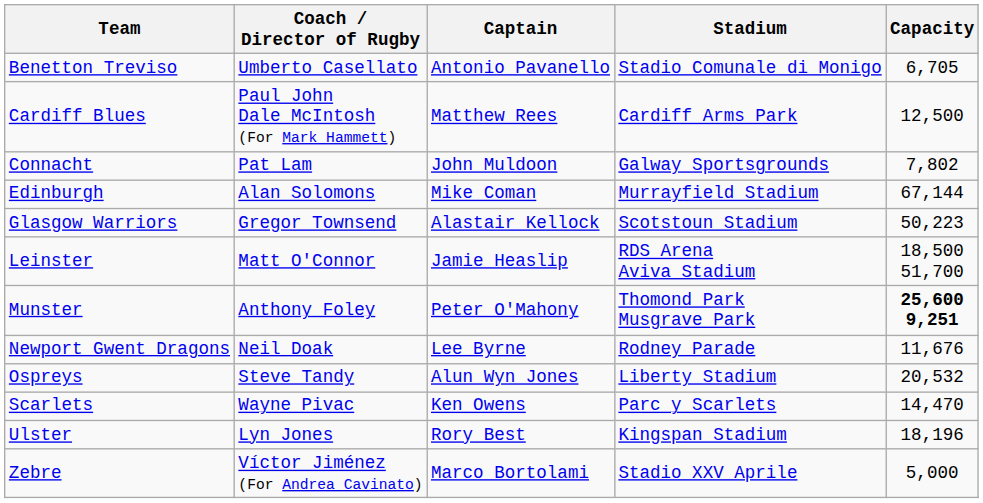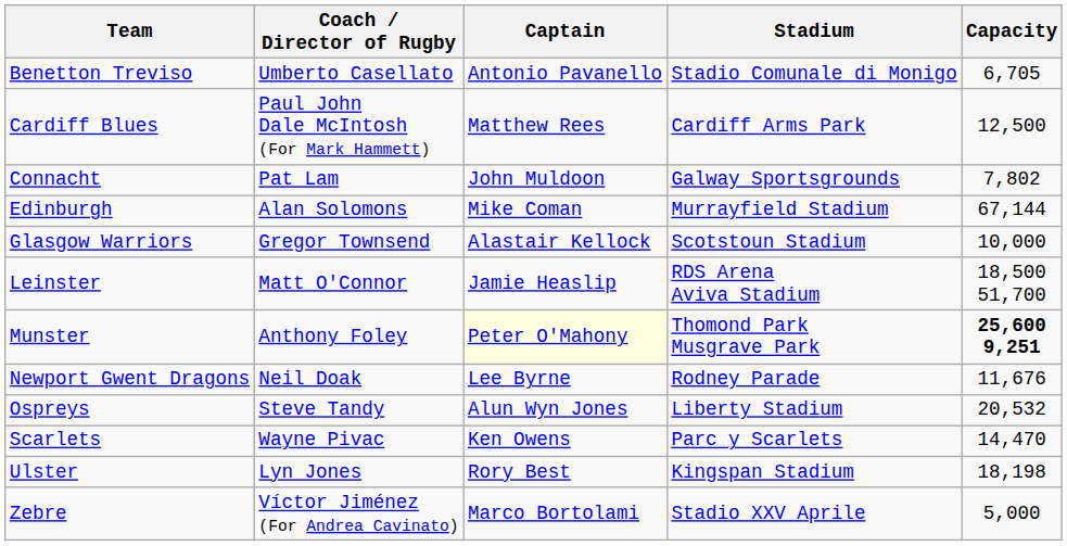Glasgow Warriors | Capacity: 50,223 -> 10,000
Munster | Captain: no background -> lightyellow background
Ulster | Capacity: 18,196 -> 18,198
